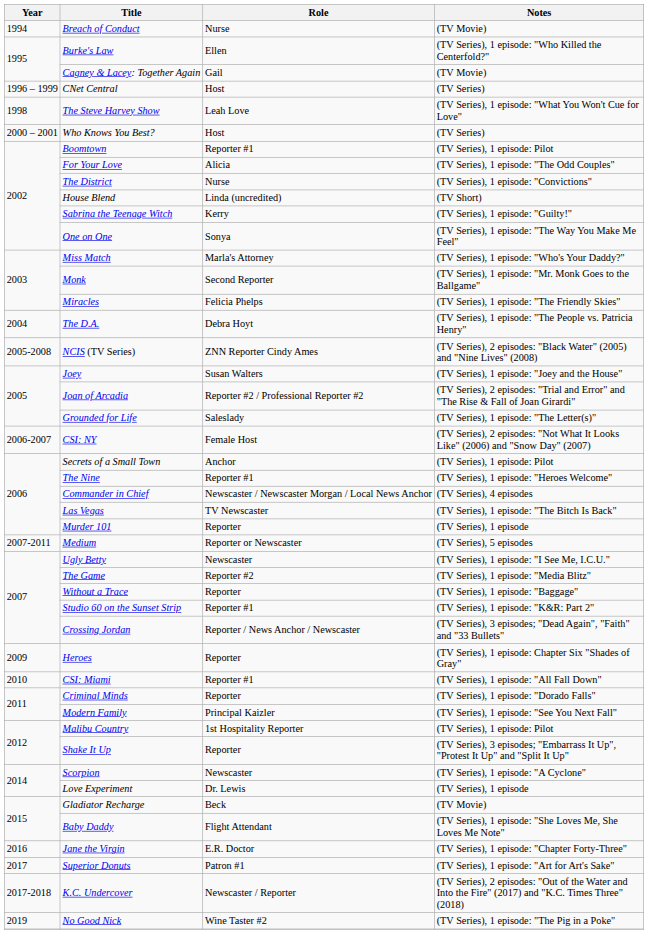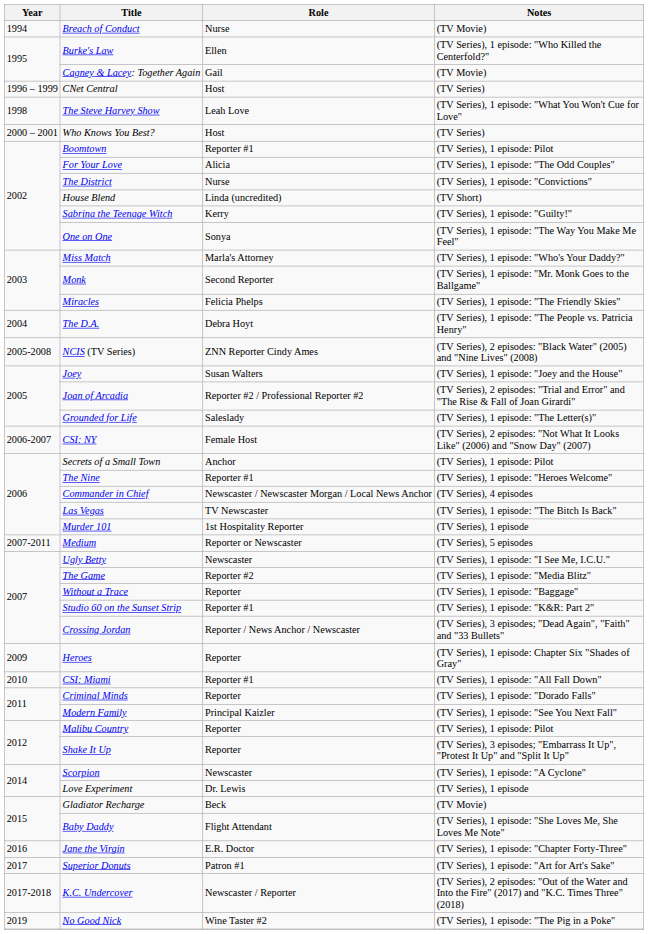Murder 101 | Role: Reporter -> 1st Hospitality Reporter
Malibu Country | Role: 1st Hospitality Reporter -> Reporter
